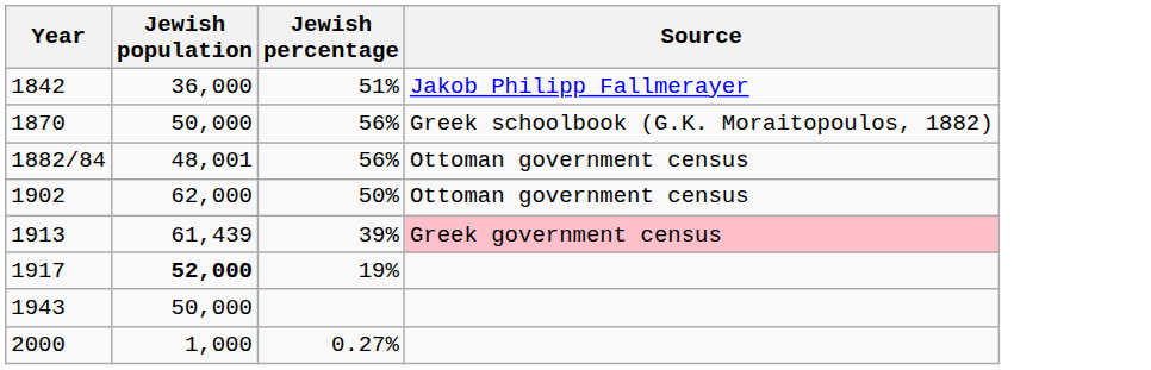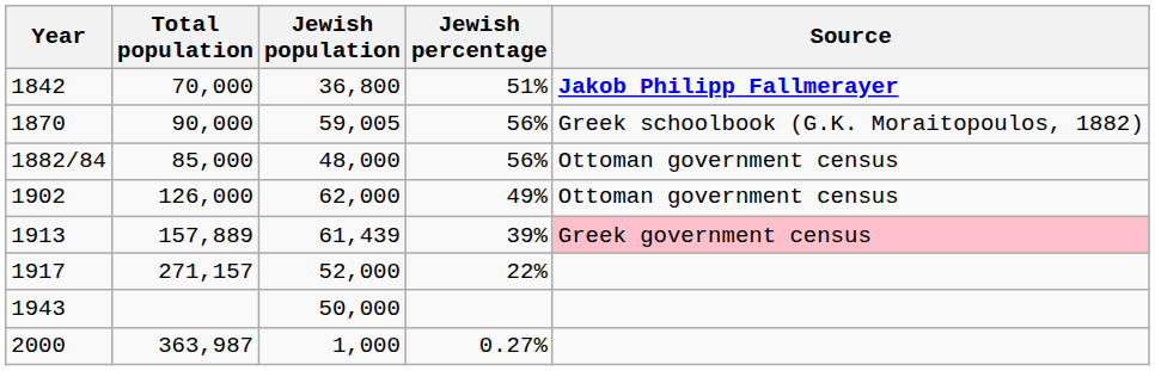+ column: Total population | 70,000 | 90,000 | 85,000 | 126,000 | 157,889 | 271,157 | 363,987
1842 | Jewish population: 36,000 -> 36,800
1842 | Source: normal -> bold
1870 | Jewish population: 50,000 -> 59,005
1882/84 | Jewish population: 48,001 -> 48,000
1902 | Jewish percentage: 50% -> 49%
1917 | Jewish population: bold -> normal
1917 | Jewish percentage: 19% -> 22%
